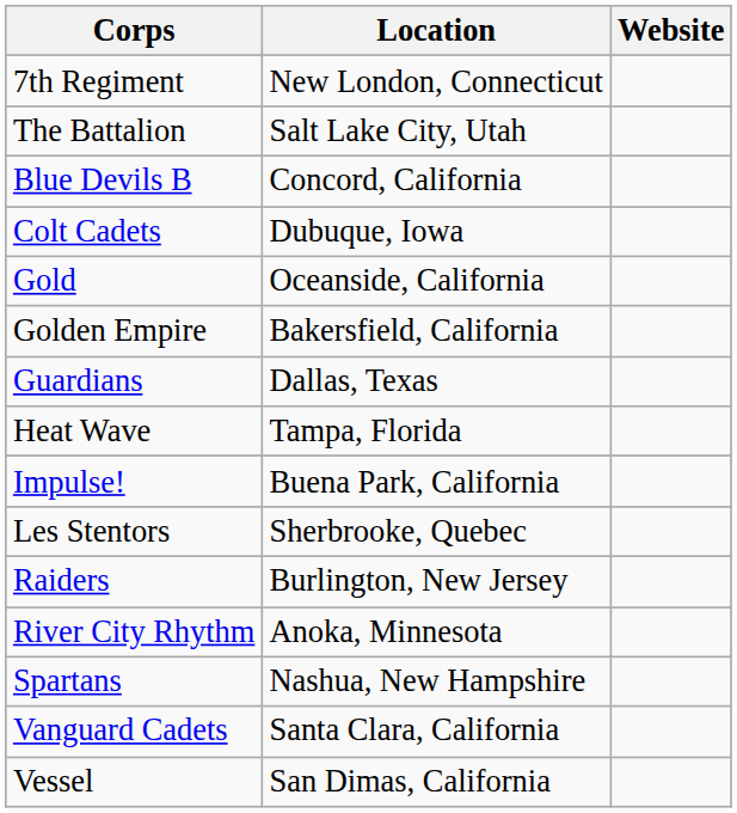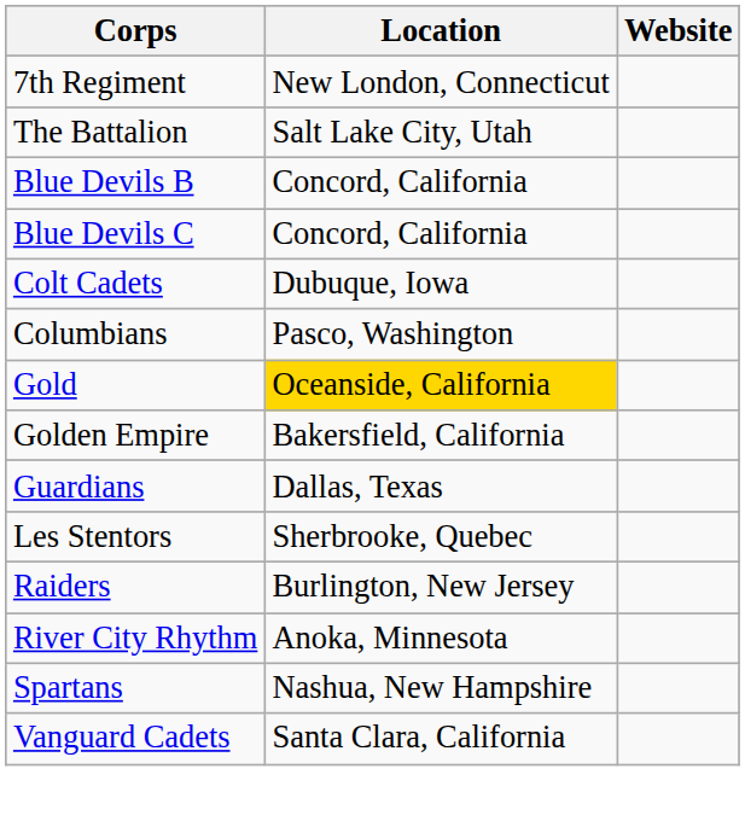+ row: Blue Devils C | Concord, California
+ row: Columbians | Pasco, Washington
Gold | Location: no background -> gold background
- row: Heat Wave | Tampa, Florida
- row: Impulse! | Buena Park, California
- row: Vessel | San Dimas, California
